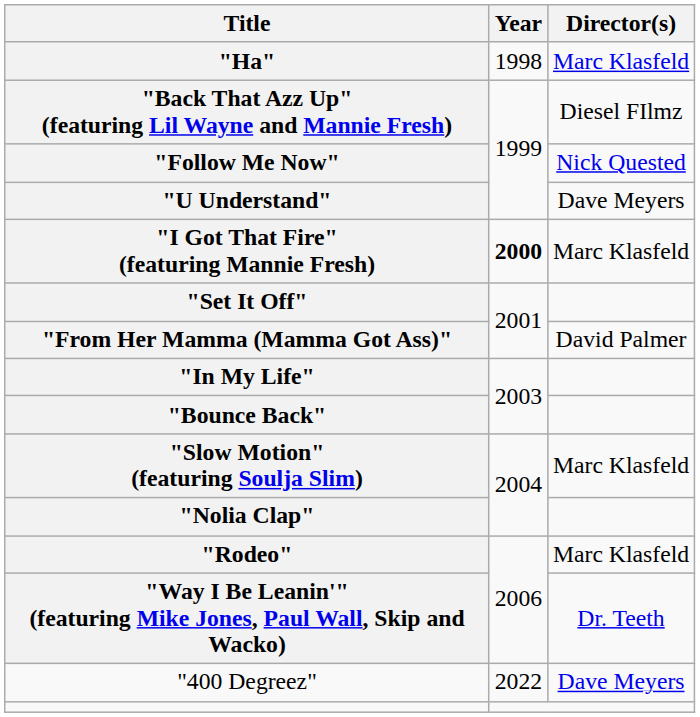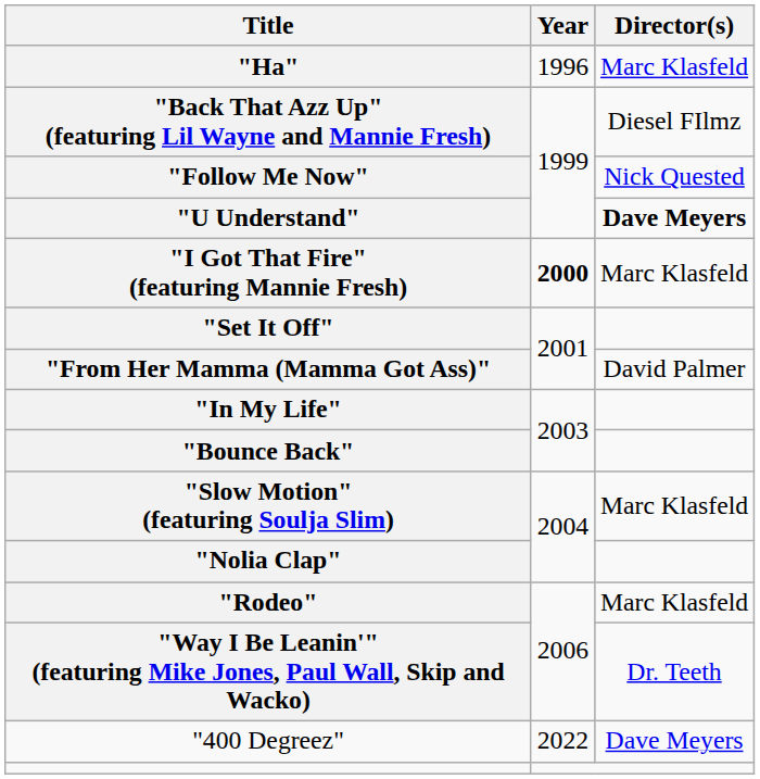"Ha" | Year: 1998 -> 1996
"U Understand" | Director(s): normal -> bold
